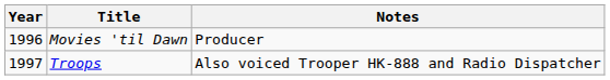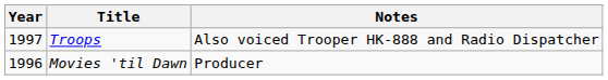rows swapped: Movies 'til Dawn <-> Troops
